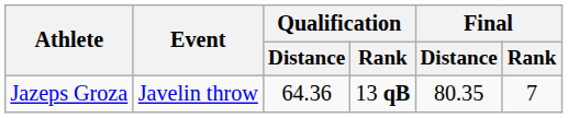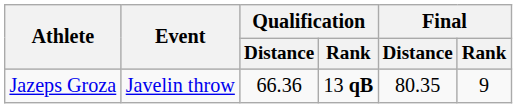Jazeps Groza | Qualification / Distance: 64.36 -> 66.36
Jazeps Groza | Final / Rank: 7 -> 9
